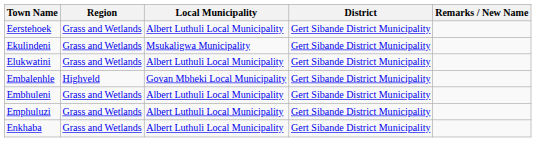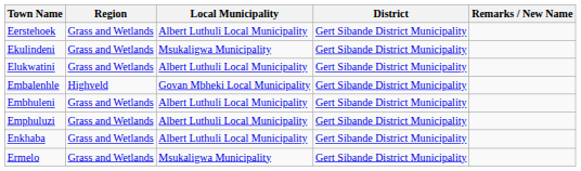+ row: Ermelo | Grass and Wetlands | Msukaligwa Municipality | Gert Sibande District Municipality
